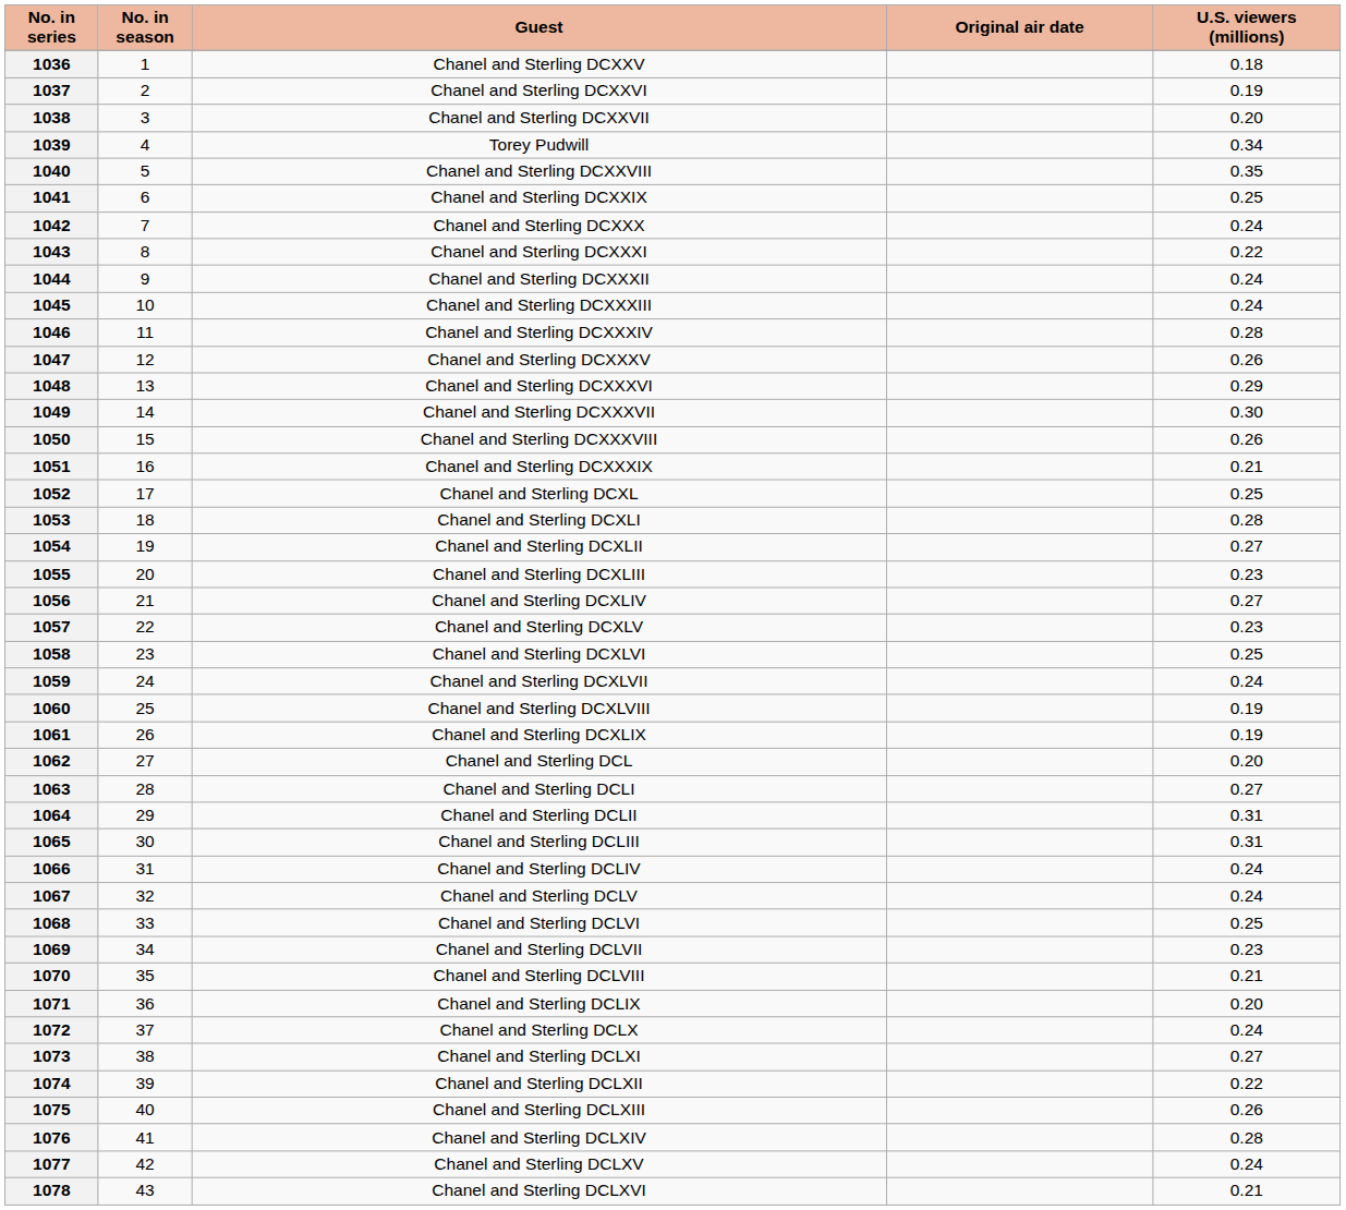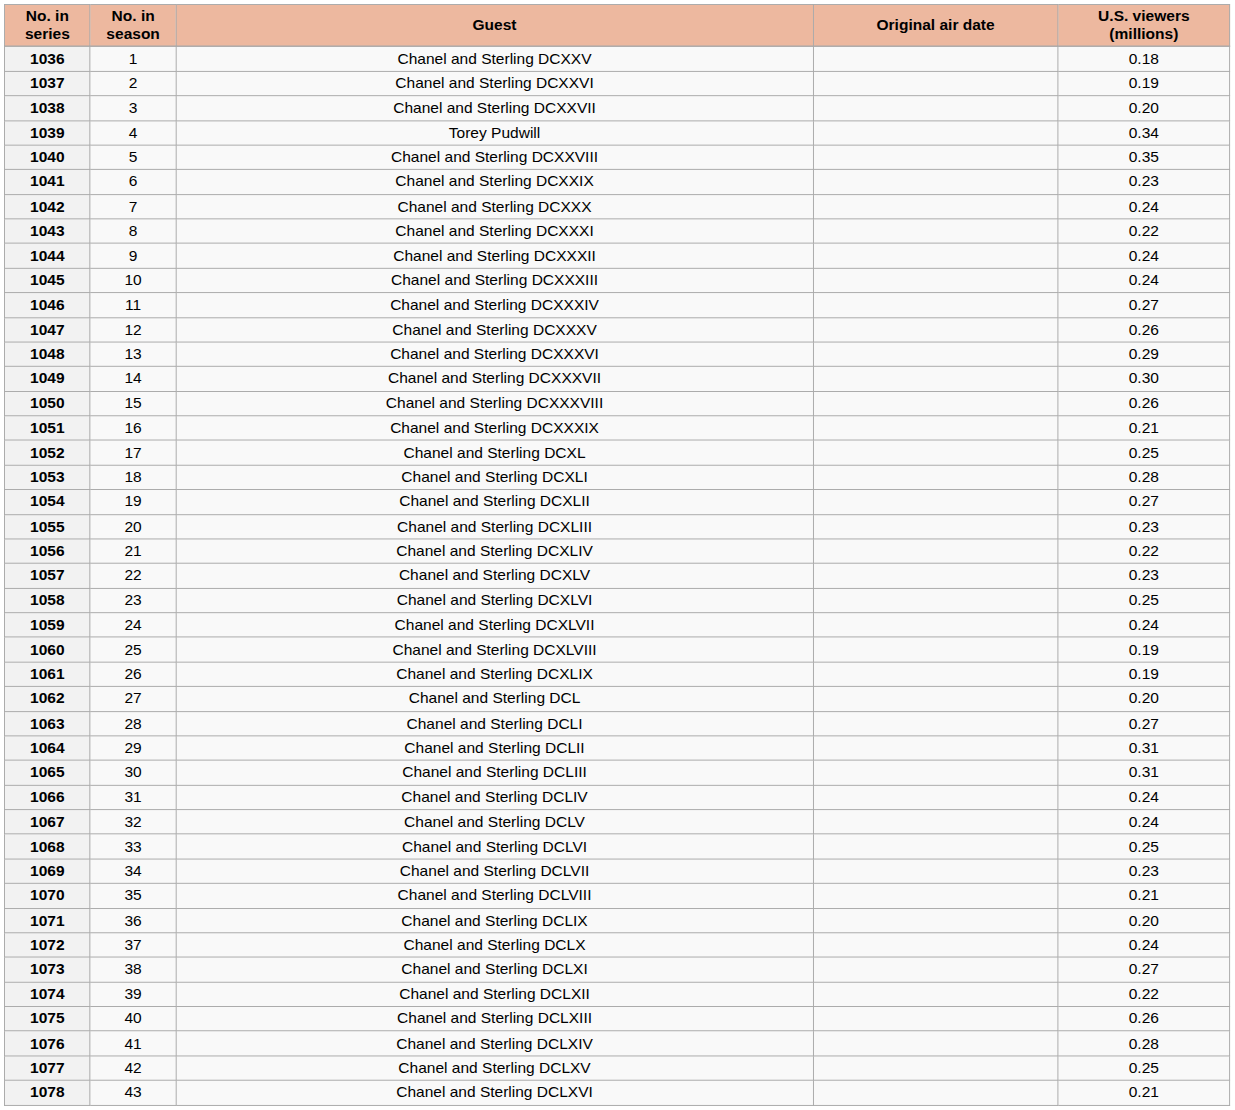1041 | U.S. viewers (millions): 0.25 -> 0.23
1046 | U.S. viewers (millions): 0.28 -> 0.27
1056 | U.S. viewers (millions): 0.27 -> 0.22
1077 | U.S. viewers (millions): 0.24 -> 0.25
